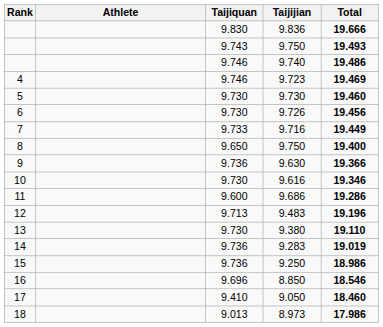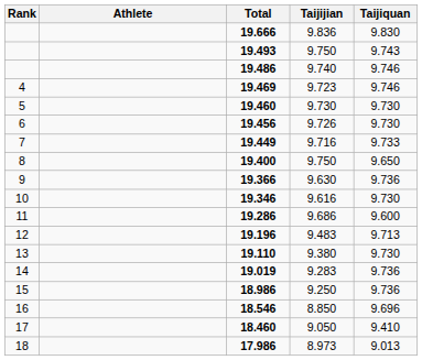columns swapped: Taijiquan <-> Total
